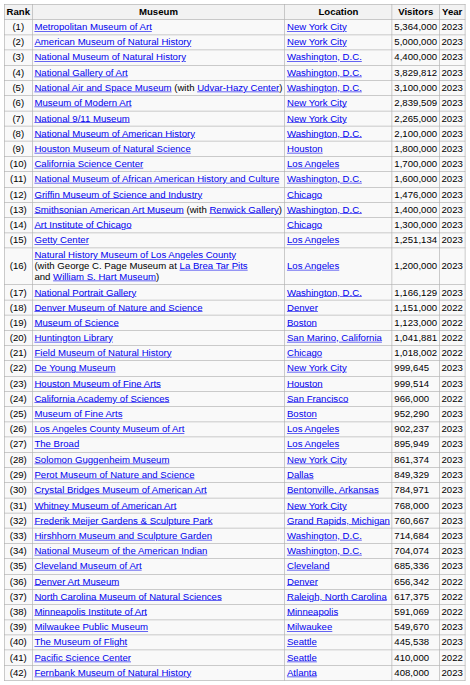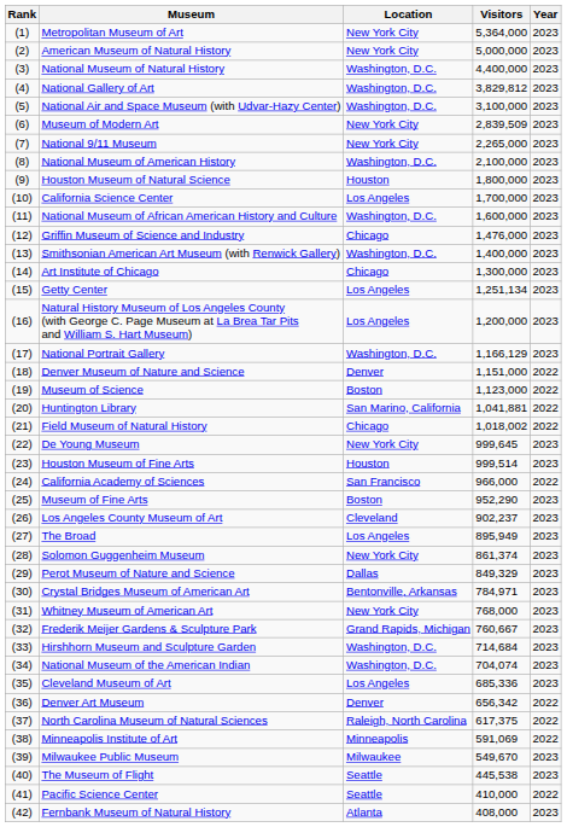Los Angeles County Museum of Art | Location: Los Angeles -> Cleveland
Cleveland Museum of Art | Location: Cleveland -> Los Angeles
